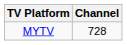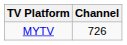MYTV | Channel: 728 -> 726
